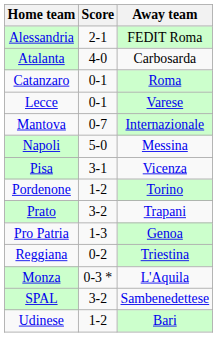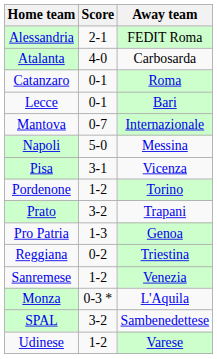Lecce | Away team: Varese -> Bari
+ row: Sanremese | 1-2 | Venezia
Udinese | Away team: Bari -> Varese
